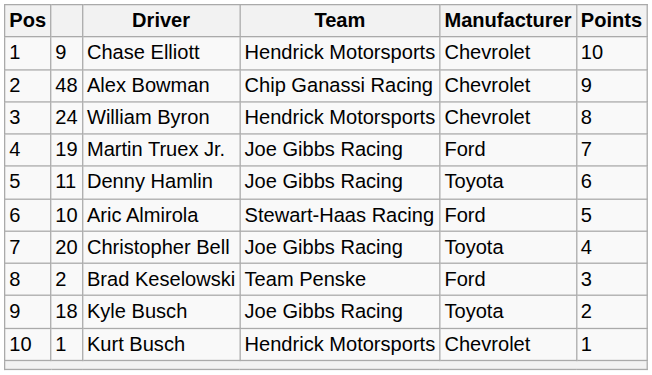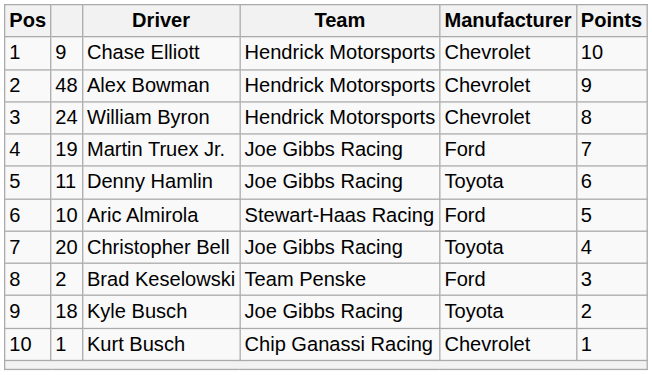Alex Bowman | Team: Chip Ganassi Racing -> Hendrick Motorsports
Kurt Busch | Team: Hendrick Motorsports -> Chip Ganassi Racing
